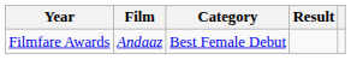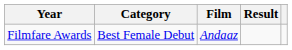columns swapped: Category <-> Film
